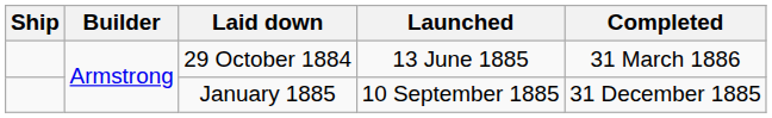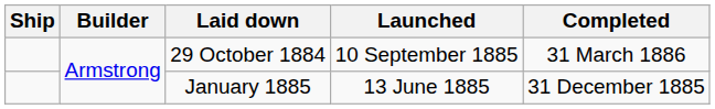29 October 1884 | Launched: 13 June 1885 -> 10 September 1885
January 1885 | Launched: 10 September 1885 -> 13 June 1885
